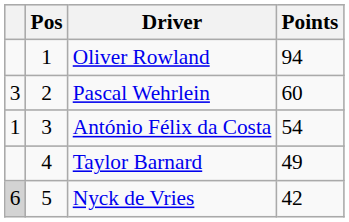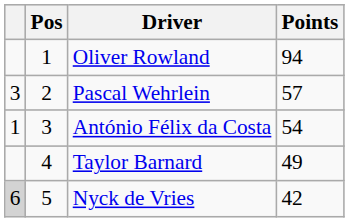Pascal Wehrlein | Points: 60 -> 57
